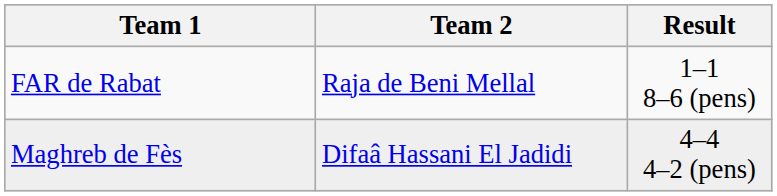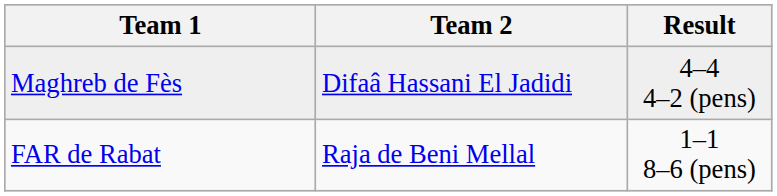rows swapped: FAR de Rabat <-> Maghreb de Fès
